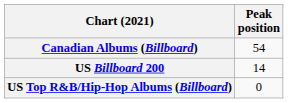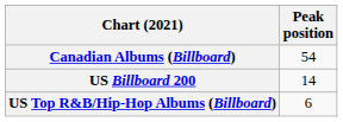US Top R&B/Hip-Hop Albums (Billboard) | Peak position: 0 -> 6
